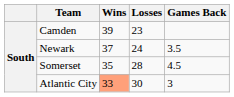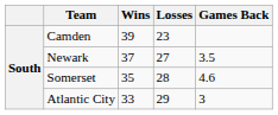Newark | Losses: 24 -> 27
Somerset | Games Back: 4.5 -> 4.6
Atlantic City | Wins: lightsalmon background -> no background
Atlantic City | Losses: 30 -> 29
